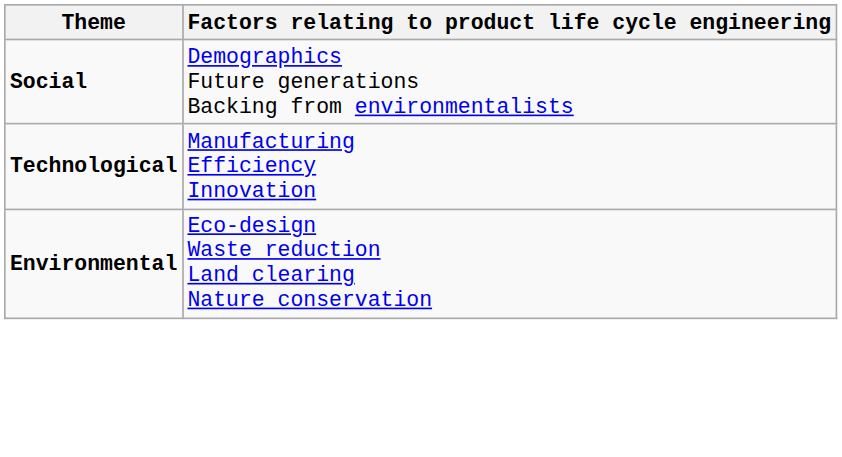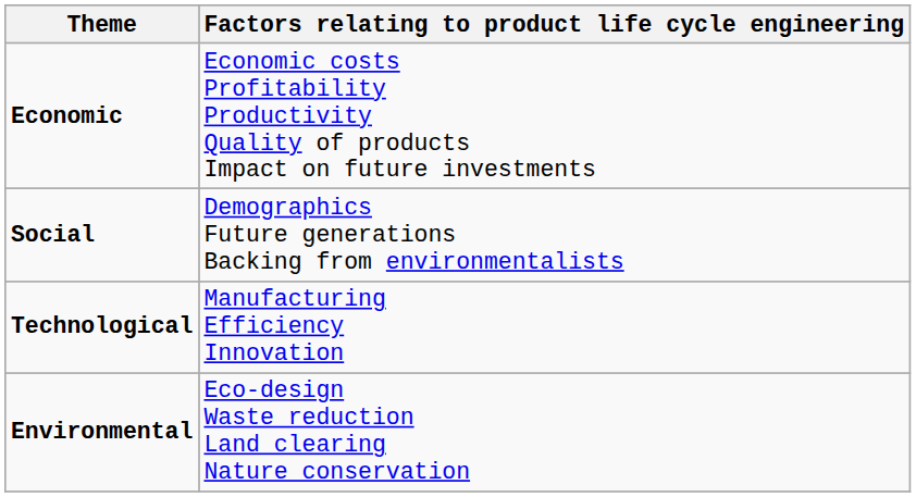+ row: Economic | Economic costs Profitability Productivity Quality of products Impact on future investments
